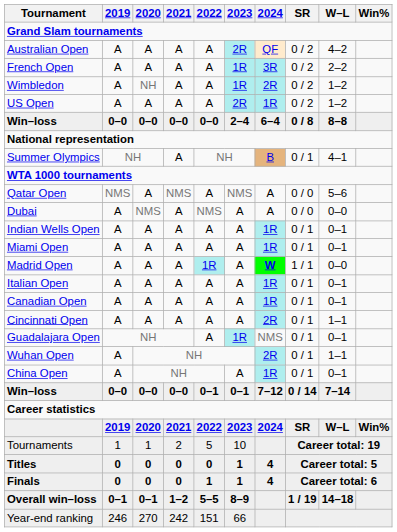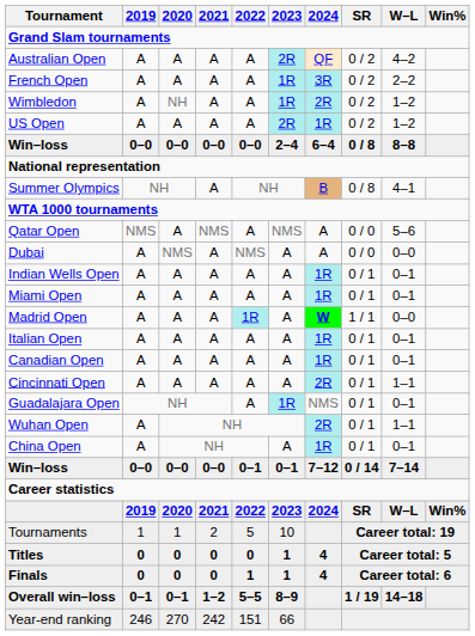Summer Olympics | SR: 0 / 1 -> 0 / 8
